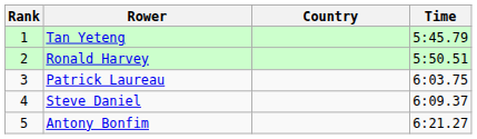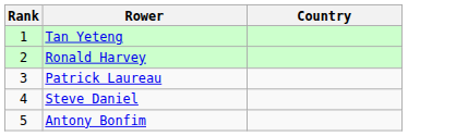- column: Time | 5:45.79 | 5:50.51 | 6:03.75 | 6:09.37 | 6:21.27
